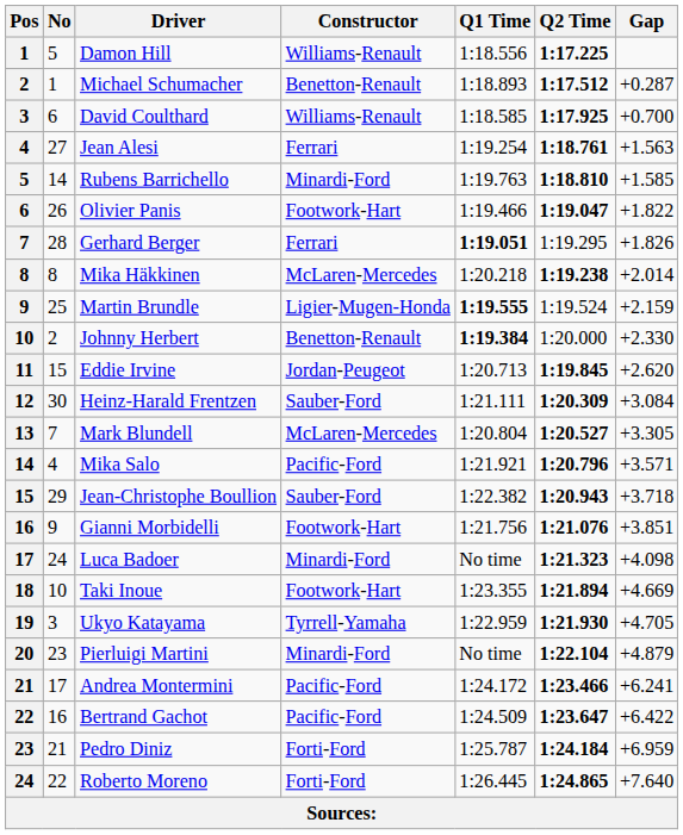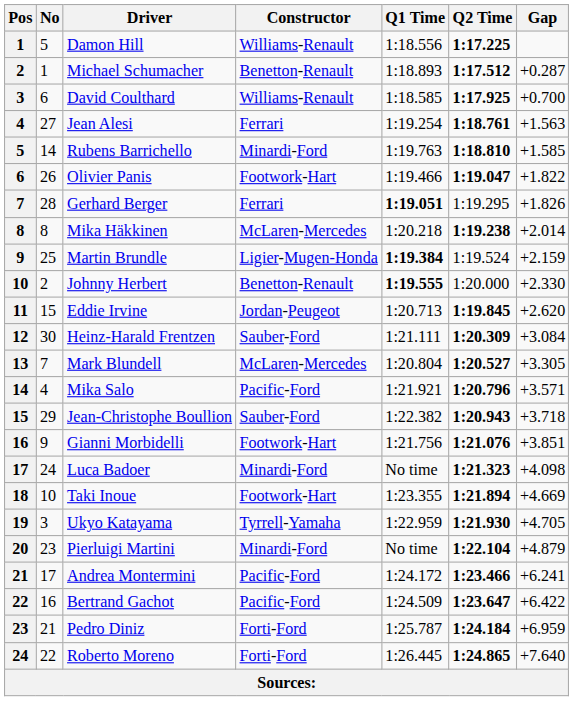Martin Brundle | Q1 Time: 1:19.555 -> 1:19.384
Johnny Herbert | Q1 Time: 1:19.384 -> 1:19.555
